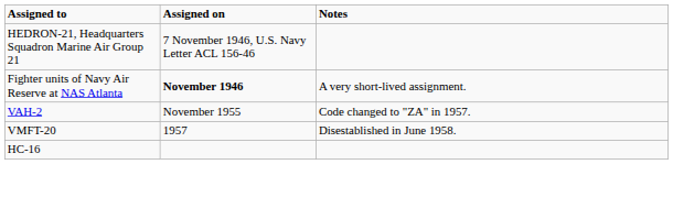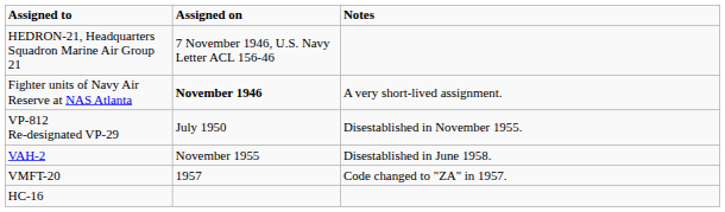+ row: VP-812 Re-designated VP-29 | July 1950 | Disestablished in November 1955.
VAH-2 | Notes: Code changed to "ZA" in 1957. -> Disestablished in June 1958.
VMFT-20 | Notes: Disestablished in June 1958. -> Code changed to "ZA" in 1957.
